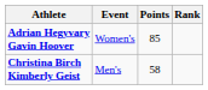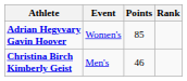Christina Birch Kimberly Geist | Points: 58 -> 46
